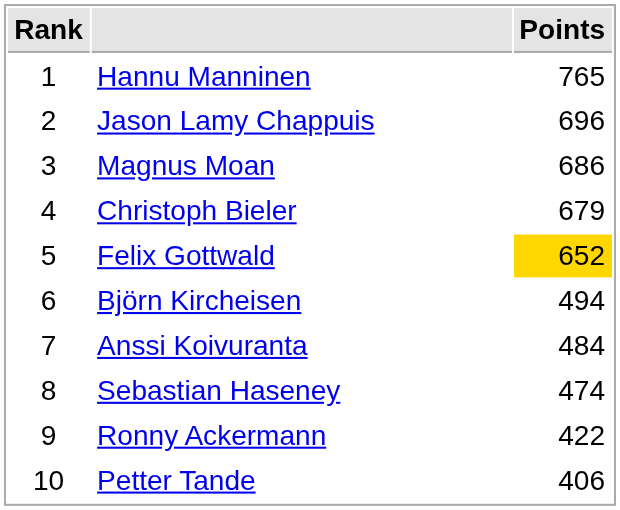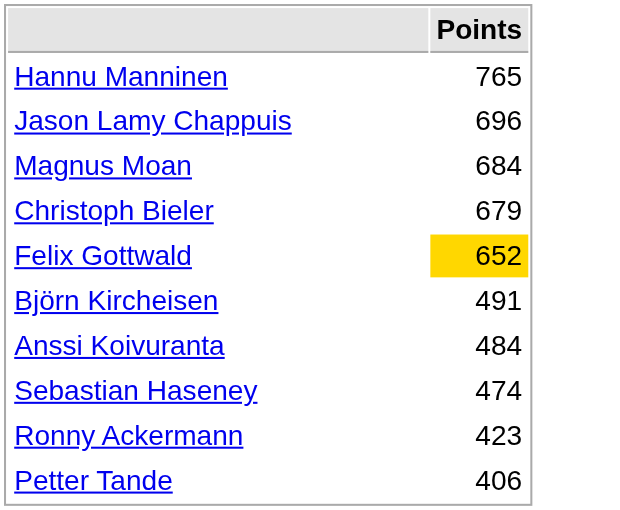- column: Rank | 1 | 2 | 3 | 4 | 5 | 6 | 7 | 8 | 9 | 10
Magnus Moan | Points: 686 -> 684
Björn Kircheisen | Points: 494 -> 491
Ronny Ackermann | Points: 422 -> 423
